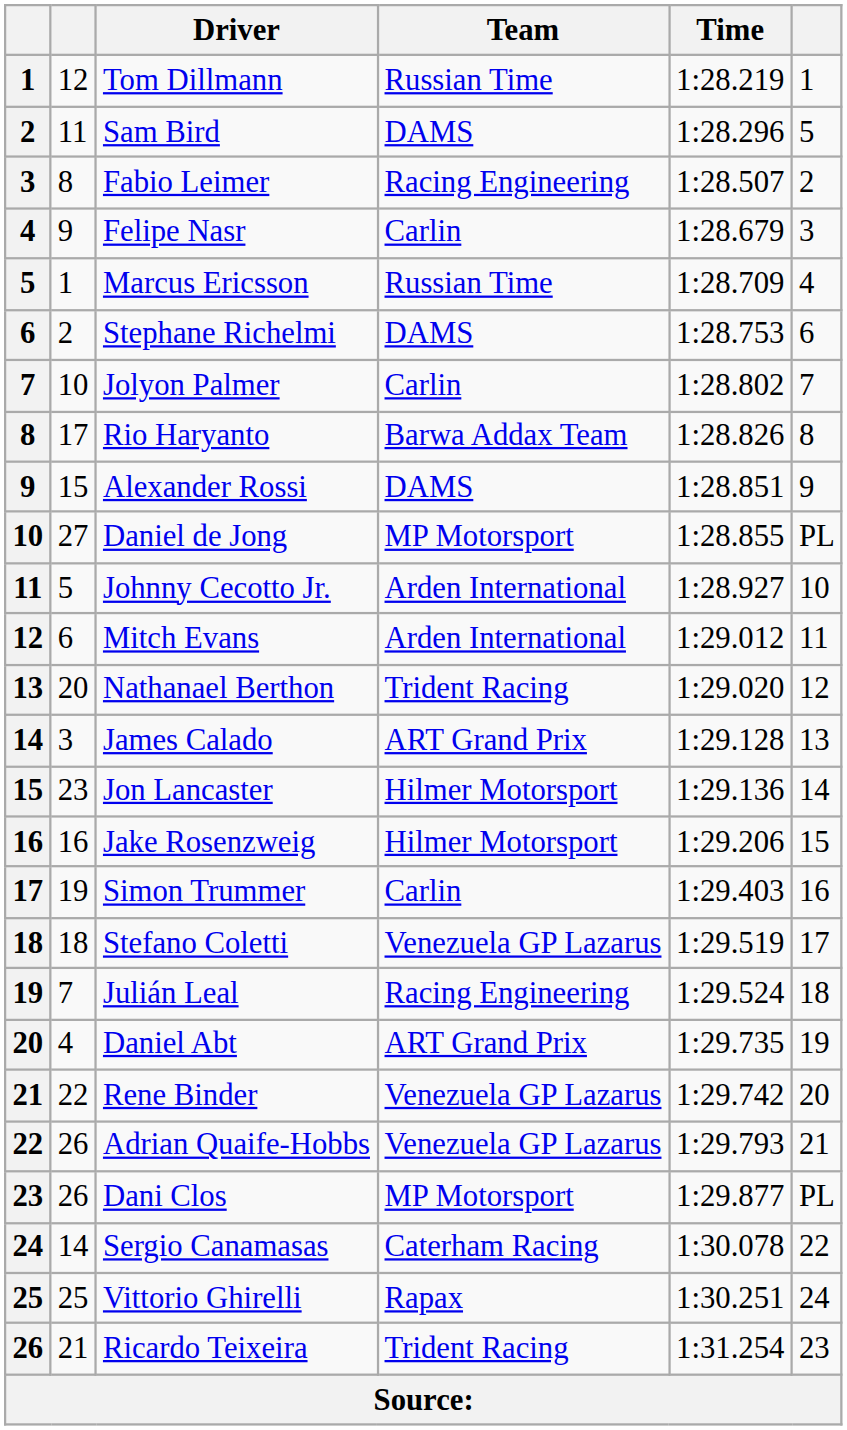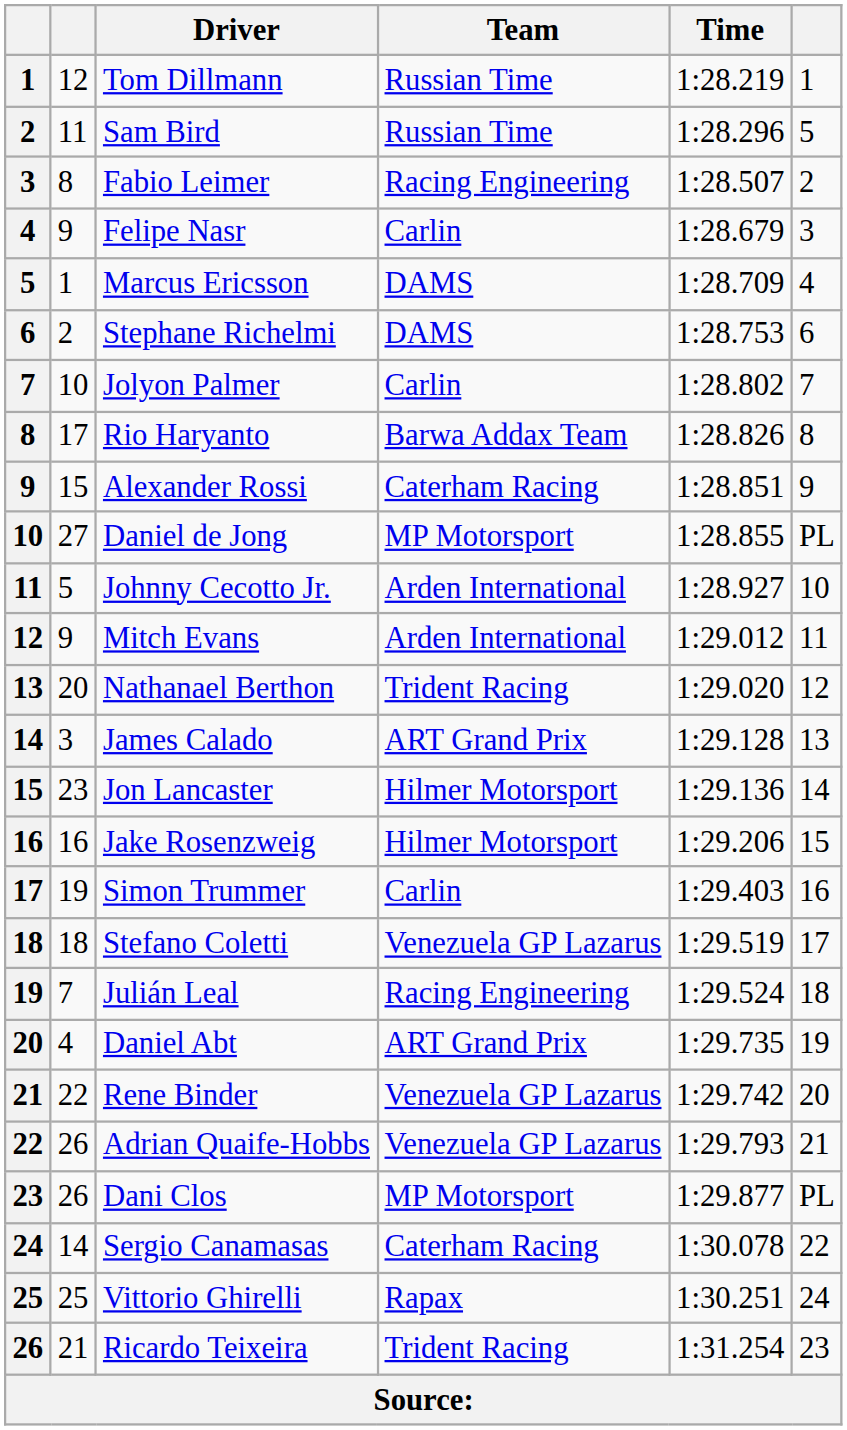Sam Bird | Team: DAMS -> Russian Time
Marcus Ericsson | Team: Russian Time -> DAMS
Alexander Rossi | Team: DAMS -> Caterham Racing
Mitch Evans | column 2: 6 -> 9
